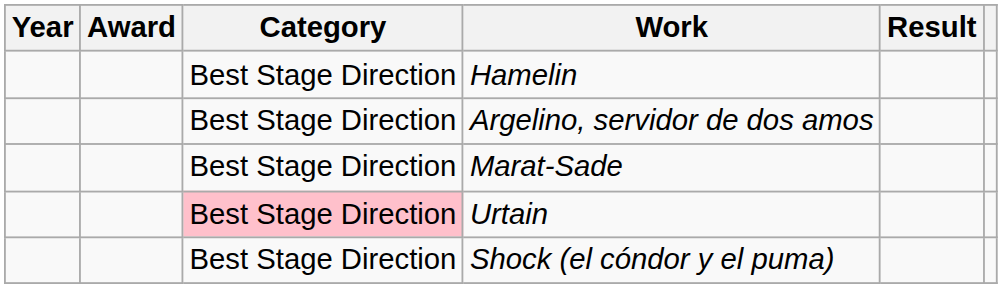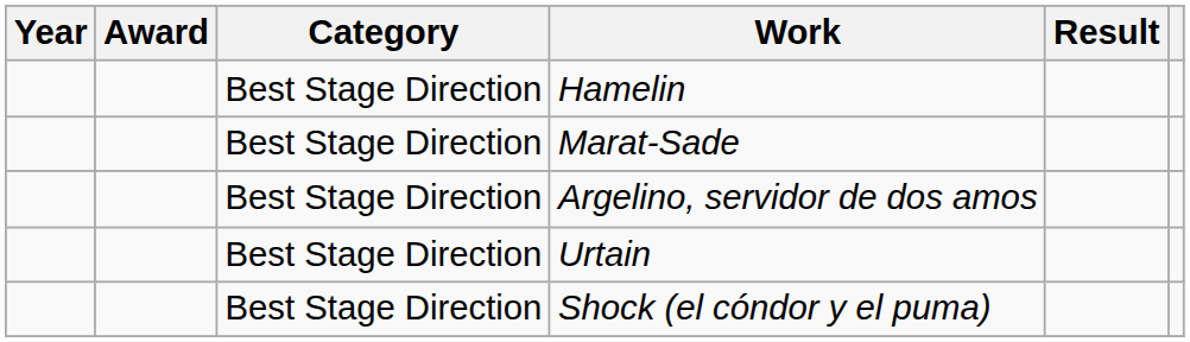rows swapped: Marat-Sade <-> Argelino, servidor de dos amos
Urtain | Category: pink background -> no background
